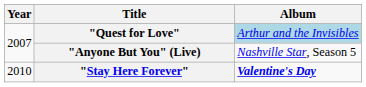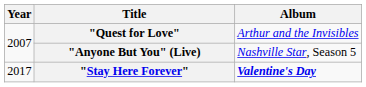"Quest for Love" | Album: lightblue background -> no background
"Stay Here Forever" | Year: 2010 -> 2017
